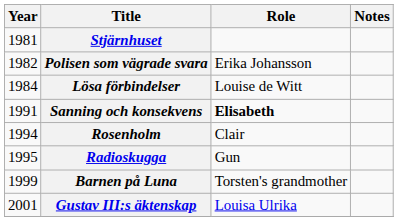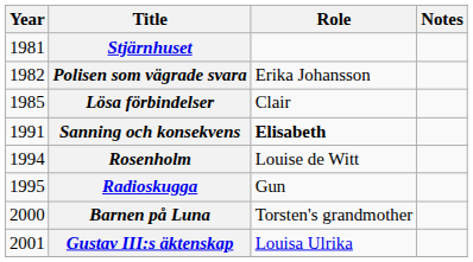Lösa förbindelser | Year: 1984 -> 1985
Lösa förbindelser | Role: Louise de Witt -> Clair
Rosenholm | Role: Clair -> Louise de Witt
Barnen på Luna | Year: 1999 -> 2000
